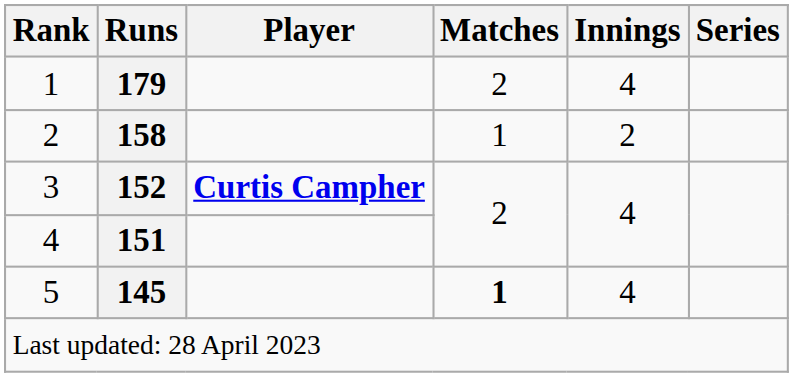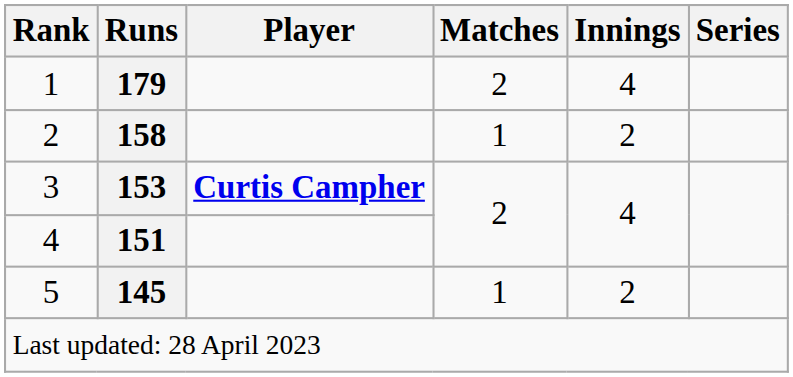3 | Runs: 152 -> 153
5 | Matches: bold -> normal
5 | Innings: 4 -> 2
